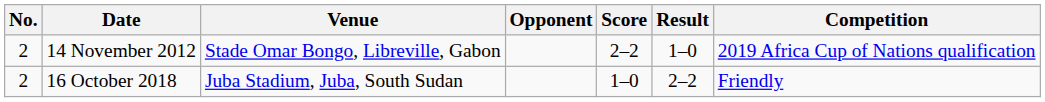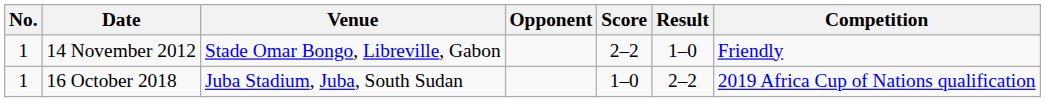14 November 2012 | No.: 2 -> 1
14 November 2012 | Competition: 2019 Africa Cup of Nations qualification -> Friendly
16 October 2018 | No.: 2 -> 1
16 October 2018 | Competition: Friendly -> 2019 Africa Cup of Nations qualification
